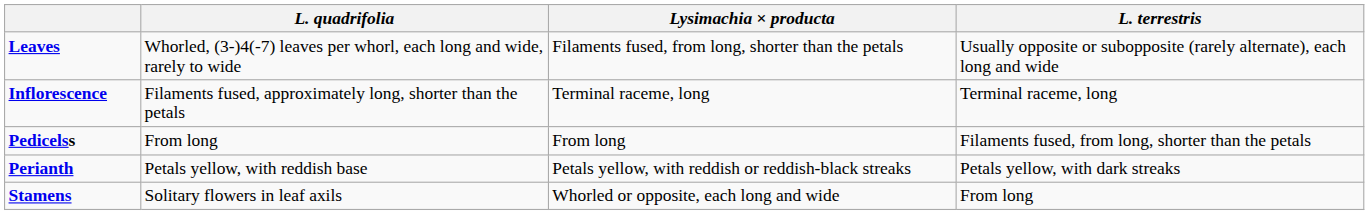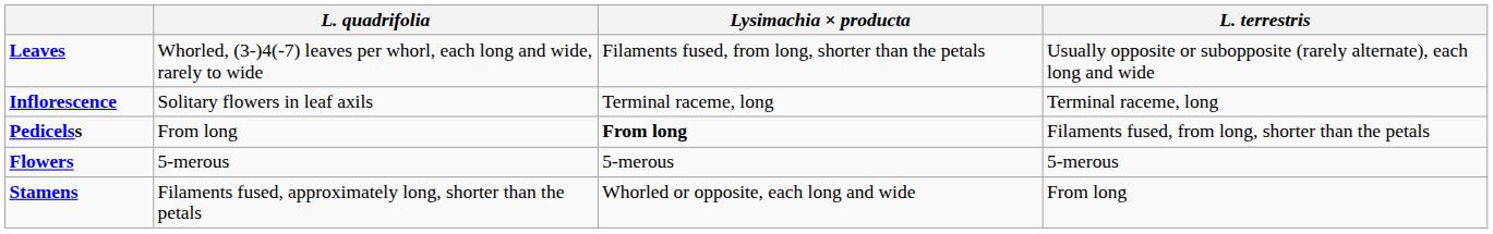Inflorescence | L. quadrifolia: Filaments fused, approximately long, shorter than the petals -> Solitary flowers in leaf axils
Pedicelss | Lysimachia × producta: normal -> bold
+ row: Flowers | 5-merous | 5-merous | 5-merous
- row: Perianth | Petals yellow, with reddish base | Petals yellow, with reddish or reddish-black streaks | Petals yellow, with dark streaks
Stamens | L. quadrifolia: Solitary flowers in leaf axils -> Filaments fused, approximately long, shorter than the petals
